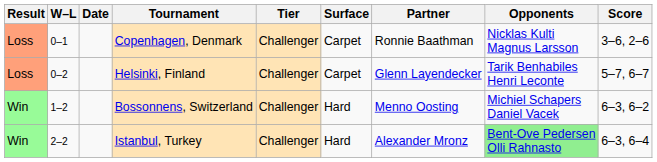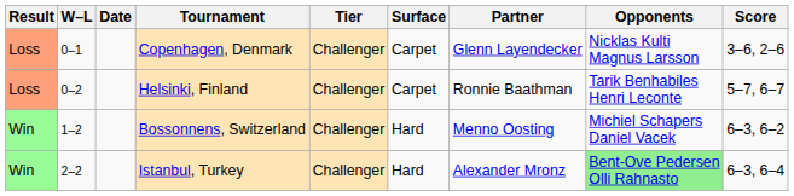Copenhagen, Denmark | Partner: Ronnie Baathman -> Glenn Layendecker
Helsinki, Finland | Partner: Glenn Layendecker -> Ronnie Baathman
